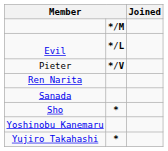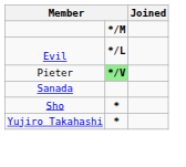Pieter | column 2: no background -> lightgreen background
- row: Ren Narita
- row: Yoshinobu Kanemaru
